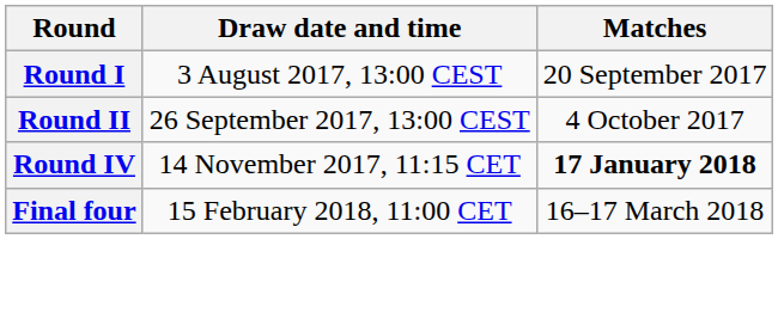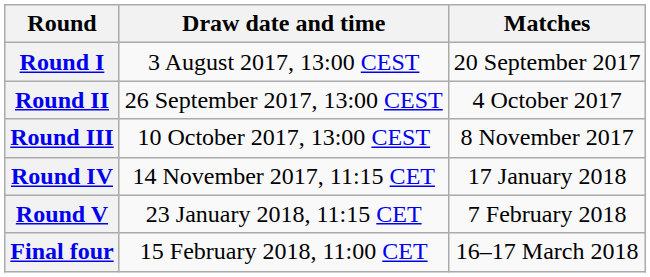+ row: Round III | 10 October 2017, 13:00 CEST | 8 November 2017
Round IV | Matches: bold -> normal
+ row: Round V | 23 January 2018, 11:15 CET | 7 February 2018
